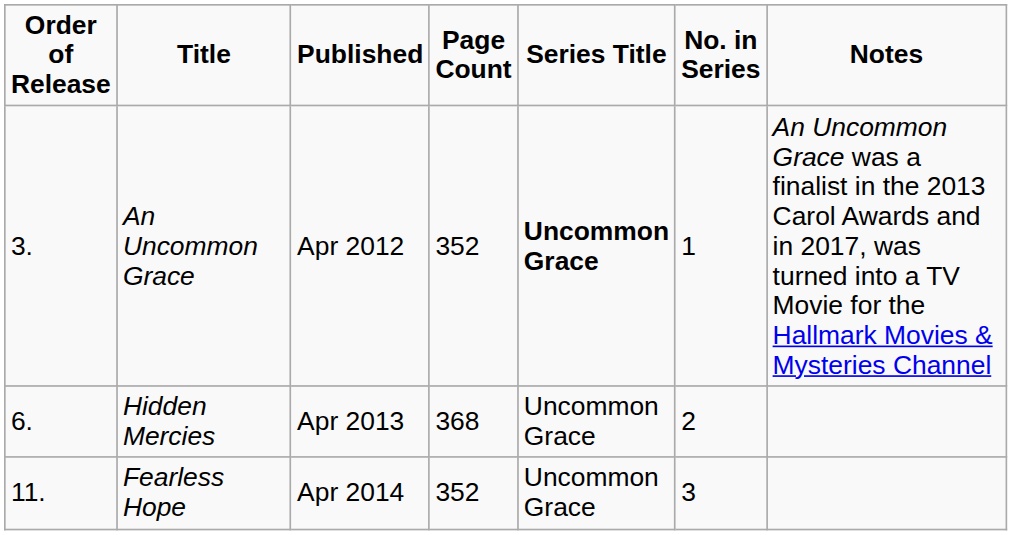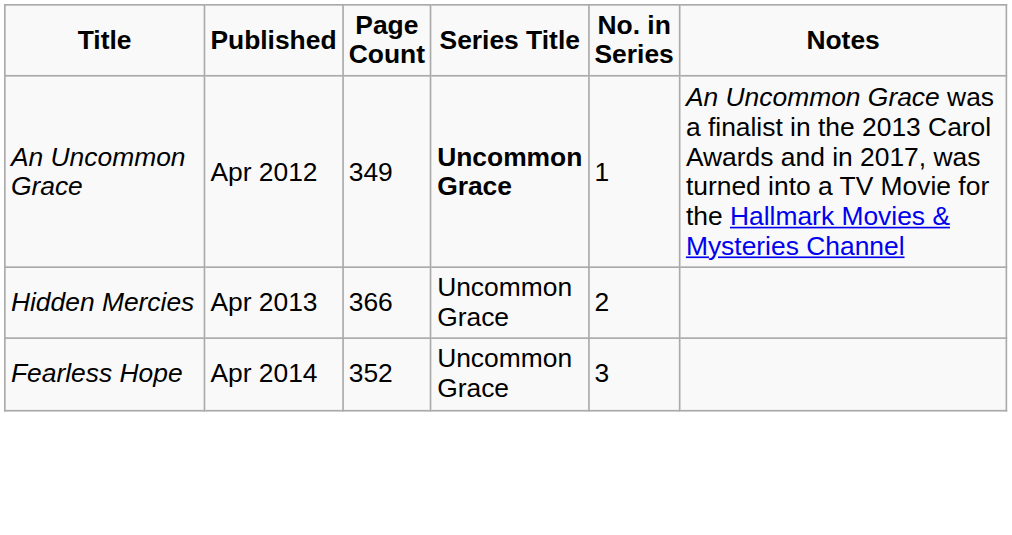- column: Order of Release | 3. | 6. | 11.
An Uncommon Grace | Page Count: 352 -> 349
Hidden Mercies | Page Count: 368 -> 366
